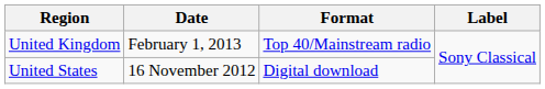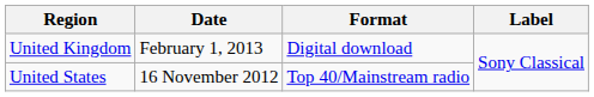United Kingdom | Format: Top 40/Mainstream radio -> Digital download
United States | Format: Digital download -> Top 40/Mainstream radio
